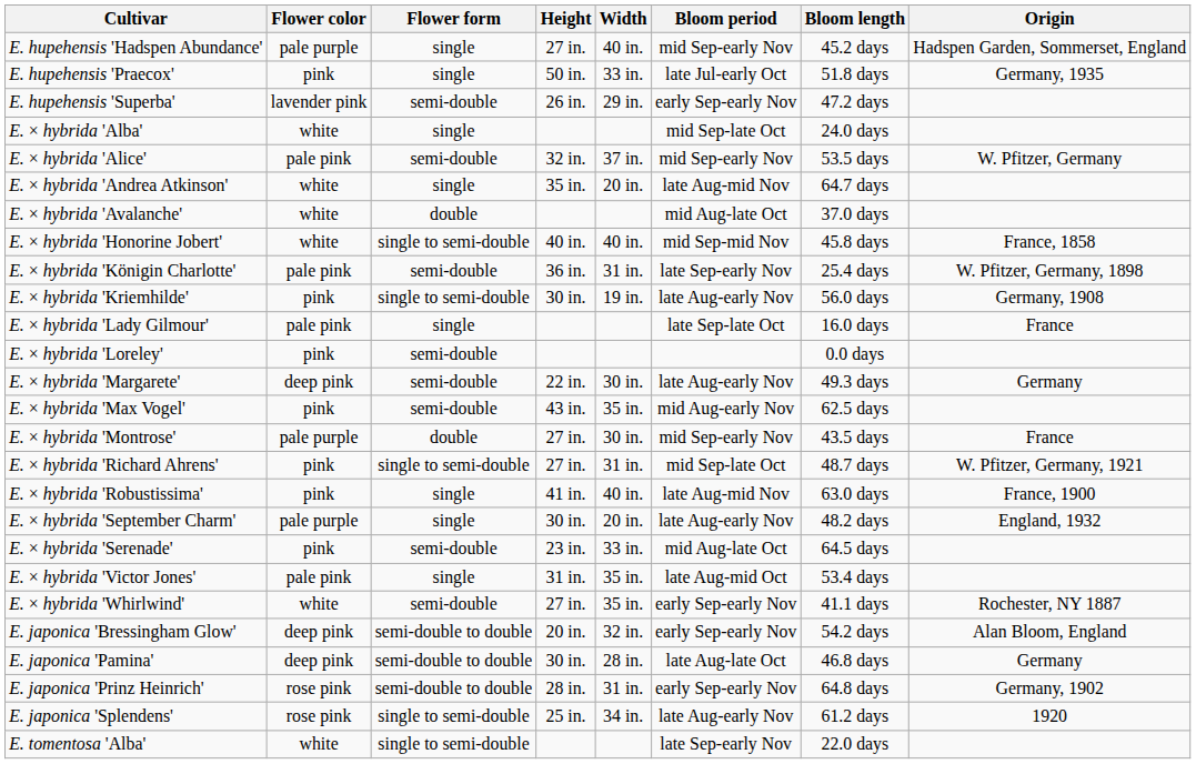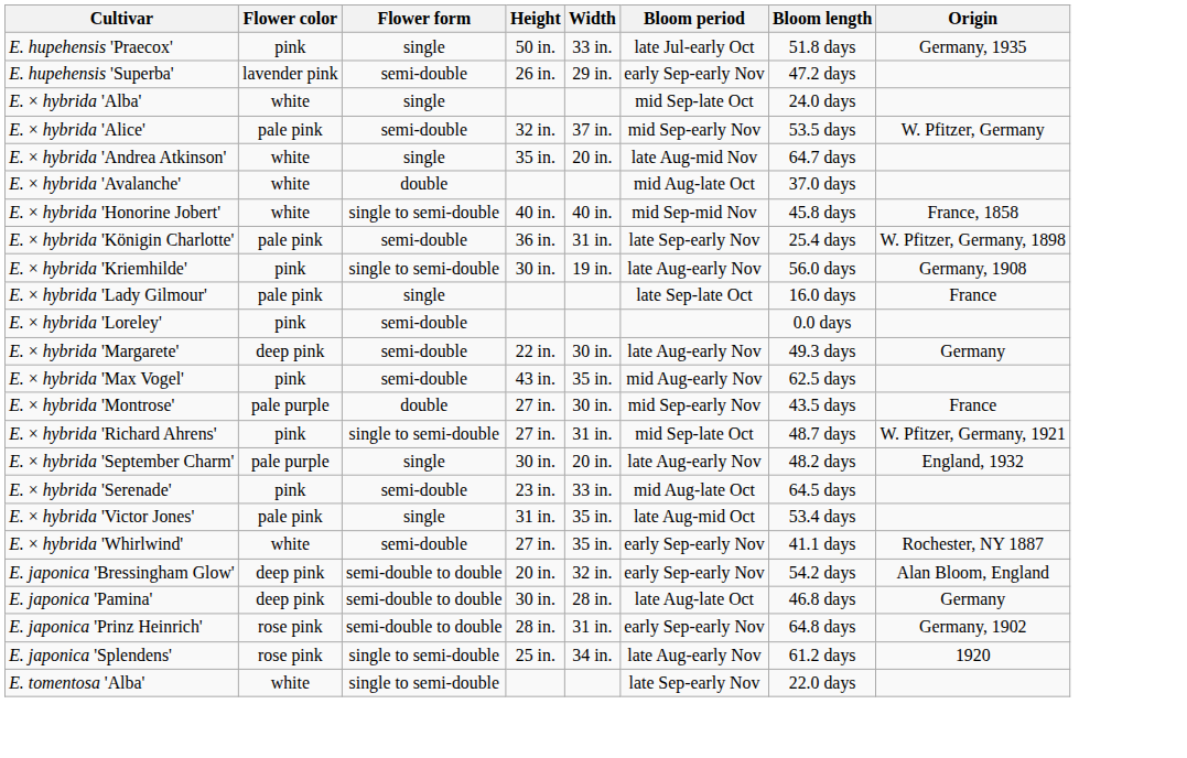- row: E. hupehensis 'Hadspen Abundance' | pale purple | single | 27 in. | 40 in. | mid Sep-early Nov | 45.2 days | Hadspen Garden, Sommerset, England
- row: E. × hybrida 'Robustissima' | pink | single | 41 in. | 40 in. | late Aug-mid Nov | 63.0 days | France, 1900
